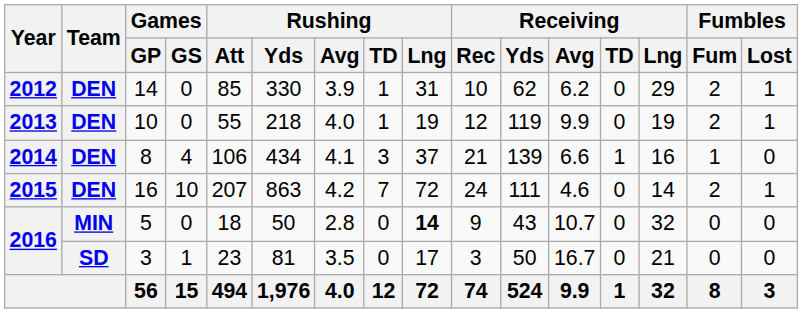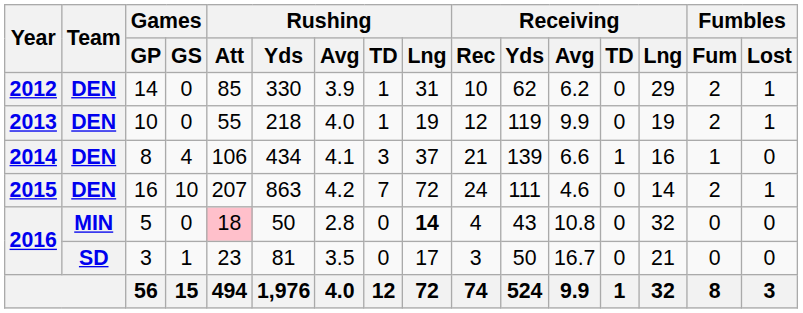5 | Rushing / Att: no background -> pink background
5 | Receiving / Rec: 9 -> 4
5 | Receiving / Avg: 10.7 -> 10.8
